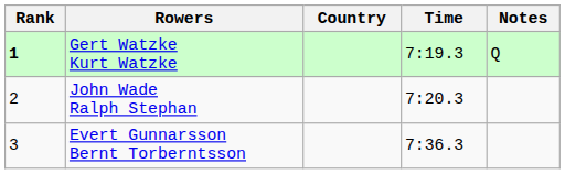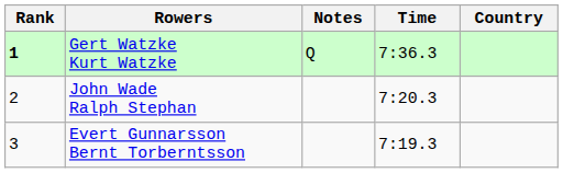columns swapped: Country <-> Notes
Gert Watzke Kurt Watzke | Time: 7:19.3 -> 7:36.3
Evert Gunnarsson Bernt Torberntsson | Time: 7:36.3 -> 7:19.3
